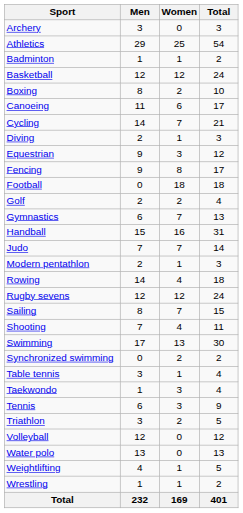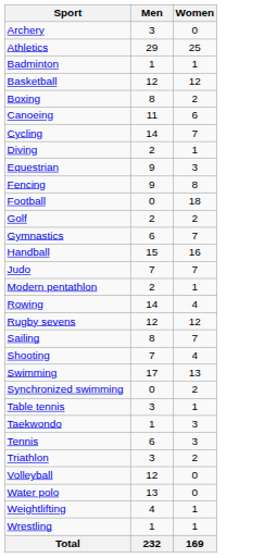- column: Total | 3 | 54 | 2 | 24 | 10 | 17 | 21 | 3 | 12 | 17 | 18 | 4 | 13 | 31 | 14 | 3 | 18 | 24 | 15 | 11 | 30 | 2 | 4 | 4 | 9 | 5 | 12 | 13 | 5 | 2 | 401
